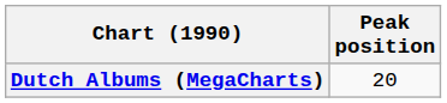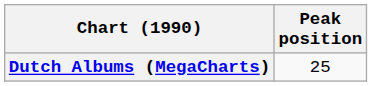Dutch Albums (MegaCharts) | Peak position: 20 -> 25
